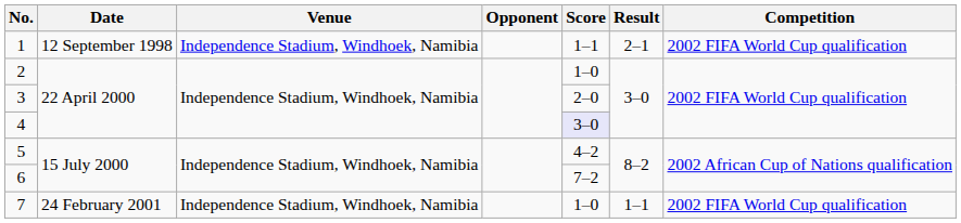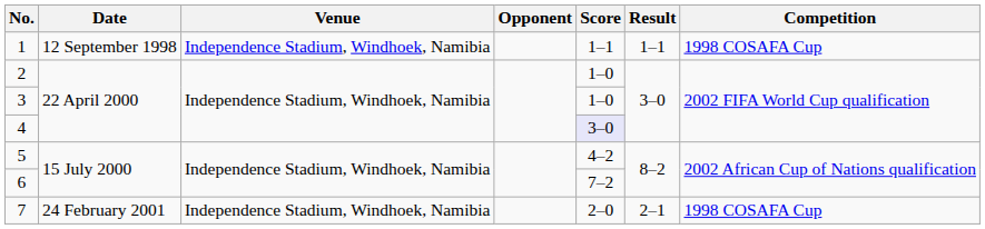1 | Result: 2–1 -> 1–1
1 | Competition: 2002 FIFA World Cup qualification -> 1998 COSAFA Cup
3 | Score: 2–0 -> 1–0
7 | Score: 1–0 -> 2–0
7 | Result: 1–1 -> 2–1
7 | Competition: 2002 FIFA World Cup qualification -> 1998 COSAFA Cup
